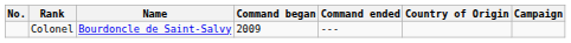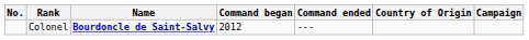Colonel | Name: normal -> bold
Colonel | Command began: 2009 -> 2012
